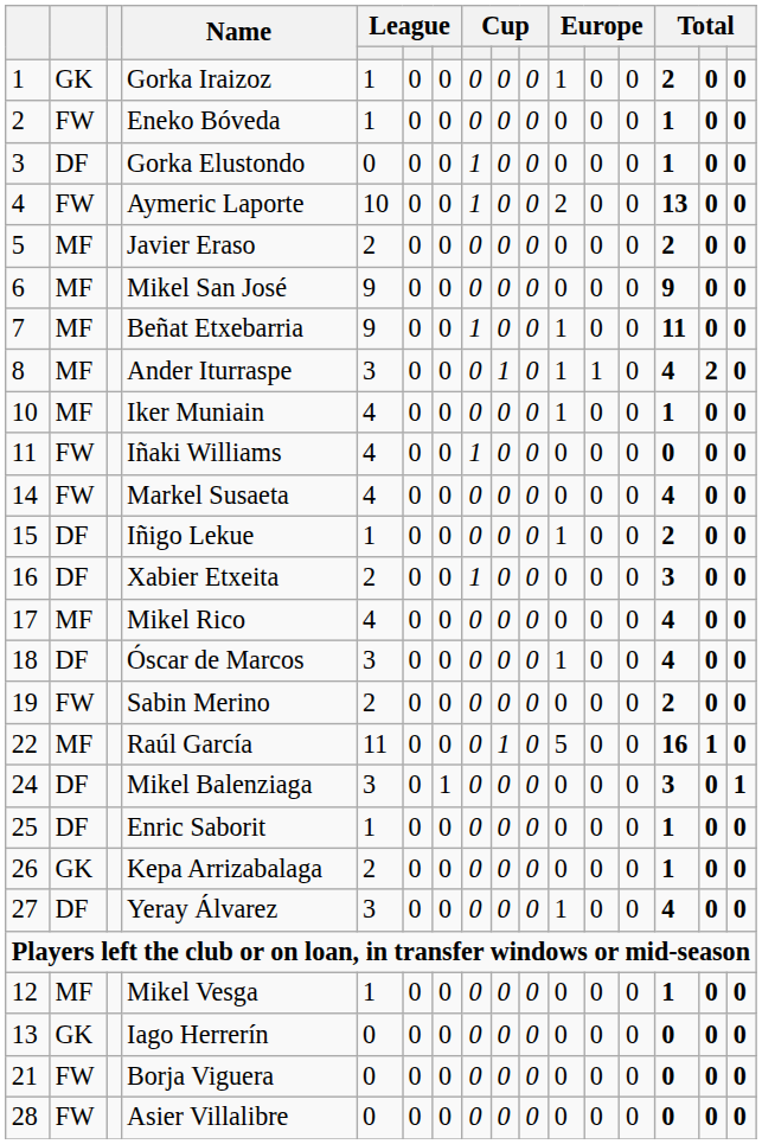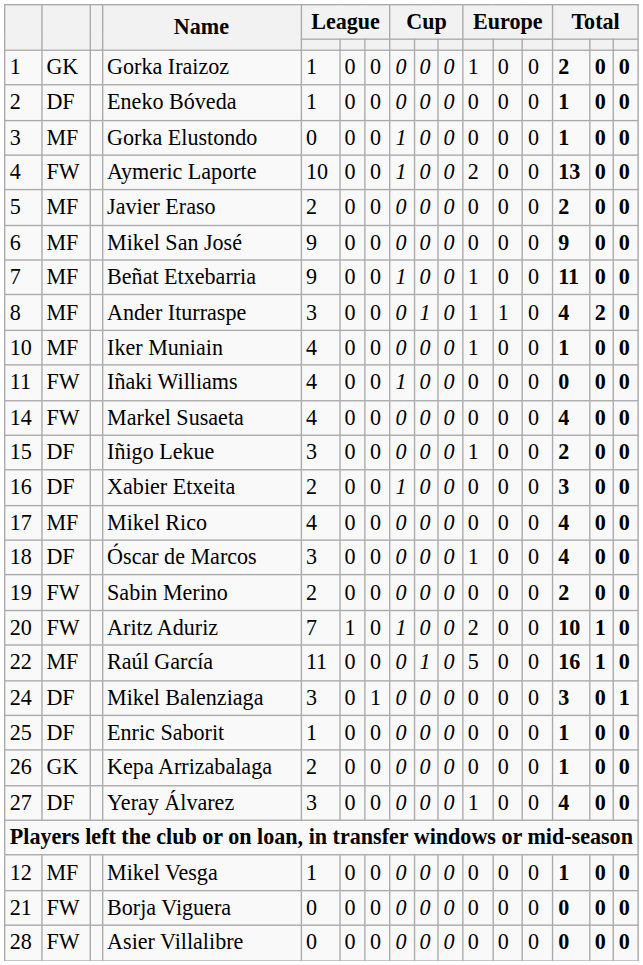Eneko Bóveda | column 2: FW -> DF
Gorka Elustondo | column 2: DF -> MF
Iñigo Lekue | column 5: 1 -> 3
+ row: 20 | FW | Aritz Aduriz | 7 | 1 | 0 | 1 | 0 | 0 | 2 | 0 | 0 | 10 | 1 | 0
- row: 13 | GK | Iago Herrerín | 0 | 0 | 0 | 0 | 0 | 0 | 0 | 0 | 0 | 0 | 0 | 0
